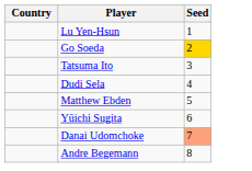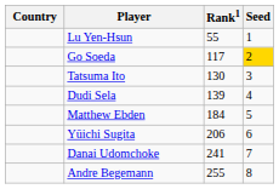+ column: Rank1 | 55 | 117 | 130 | 139 | 184 | 206 | 241 | 255
Danai Udomchoke | Seed: lightsalmon background -> no background
